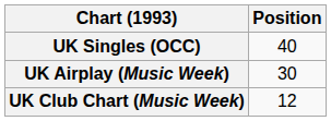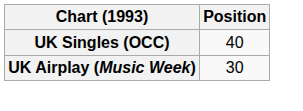- row: UK Club Chart (Music Week) | 12
